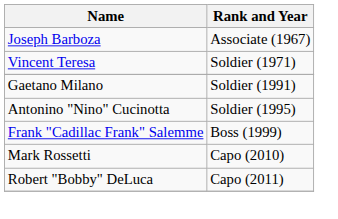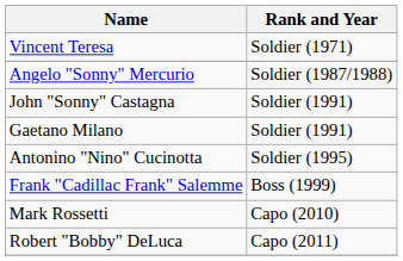- row: Joseph Barboza | Associate (1967)
+ row: Angelo "Sonny" Mercurio | Soldier (1987/1988)
+ row: John "Sonny" Castagna | Soldier (1991)
